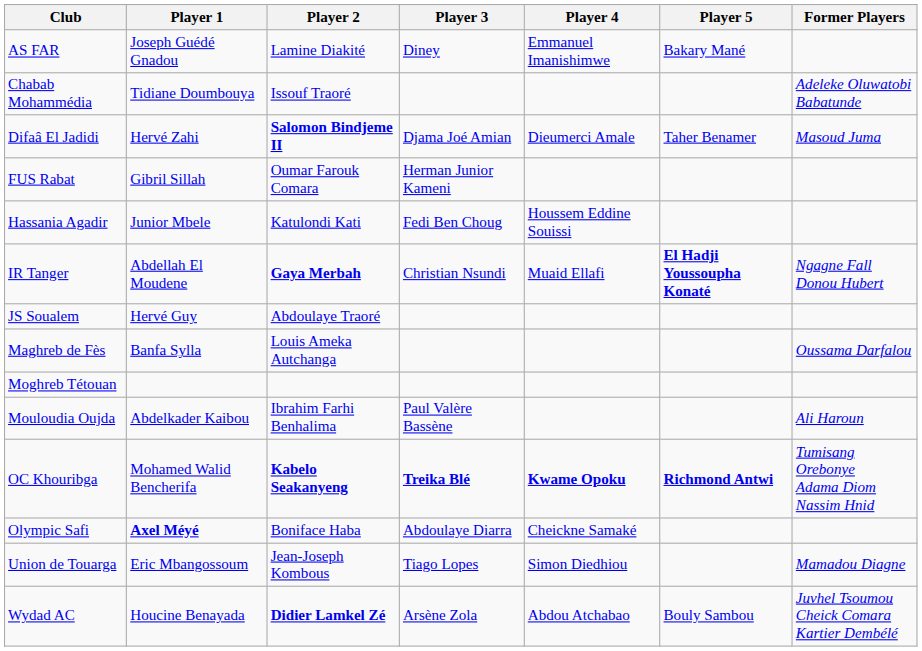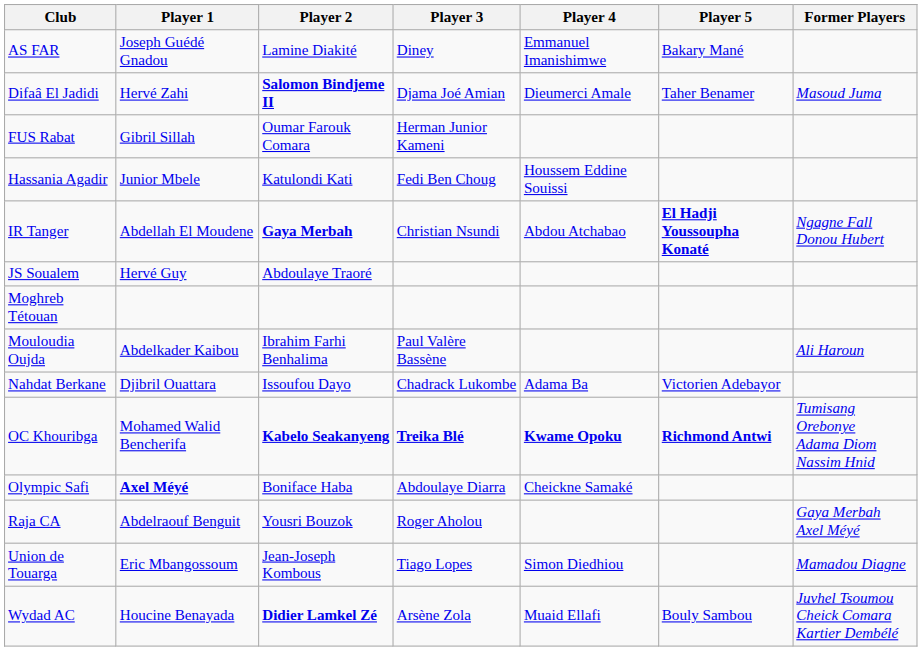- row: Chabab Mohammédia | Tidiane Doumbouya | Issouf Traoré | Adeleke Oluwatobi Babatunde
IR Tanger | Player 4: Muaid Ellafi -> Abdou Atchabao
- row: Maghreb de Fès | Banfa Sylla | Louis Ameka Autchanga | Oussama Darfalou
+ row: Nahdat Berkane | Djibril Ouattara | Issoufou Dayo | Chadrack Lukombe | Adama Ba | Victorien Adebayor
+ row: Raja CA | Abdelraouf Benguit | Yousri Bouzok | Roger Aholou | Gaya Merbah Axel Méyé
Wydad AC | Player 4: Abdou Atchabao -> Muaid Ellafi
